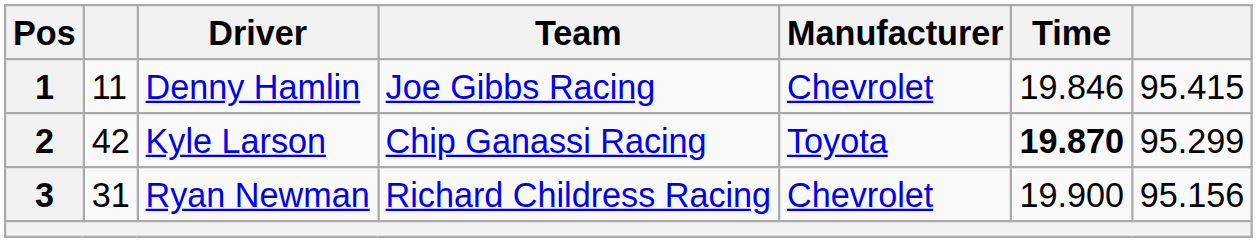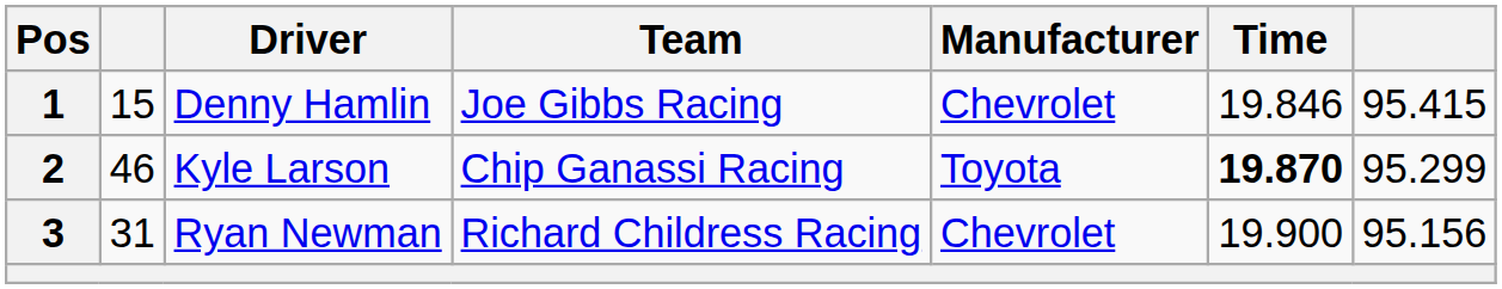1 | column 2: 11 -> 15
2 | column 2: 42 -> 46
